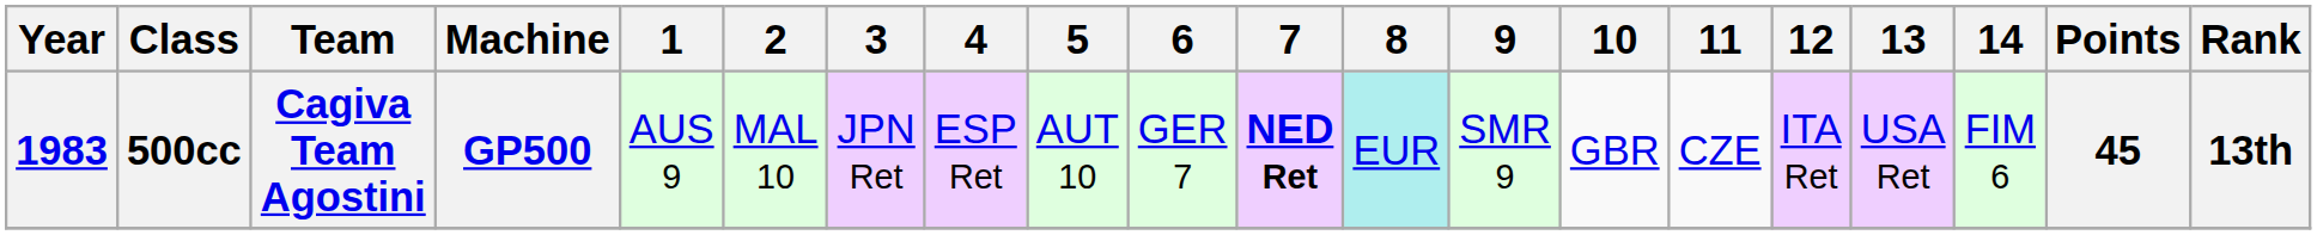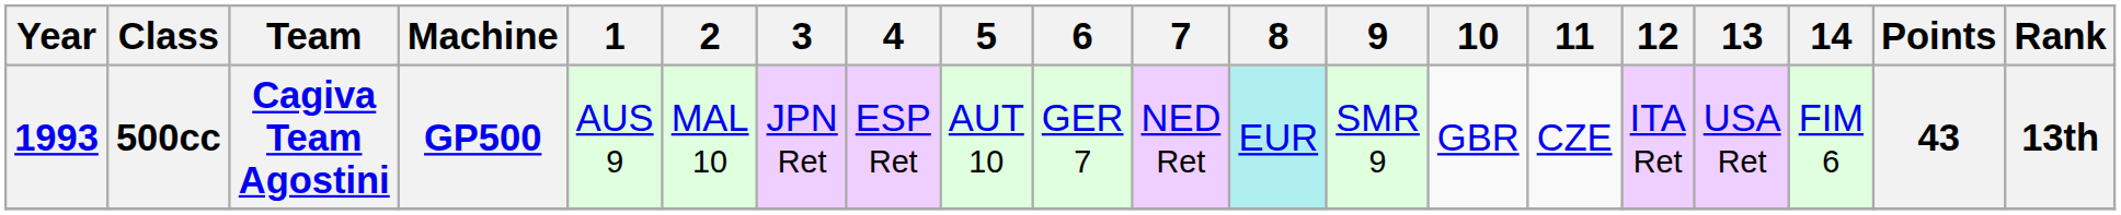500cc | Year: 1983 -> 1993
500cc | 7: bold -> normal
500cc | Points: 45 -> 43
